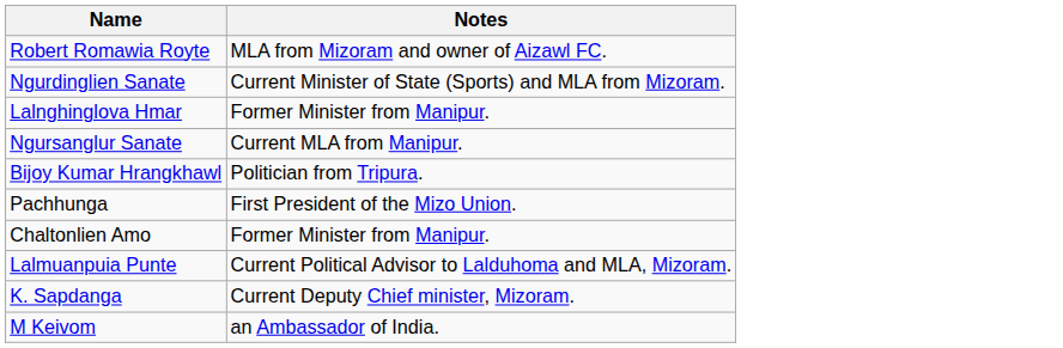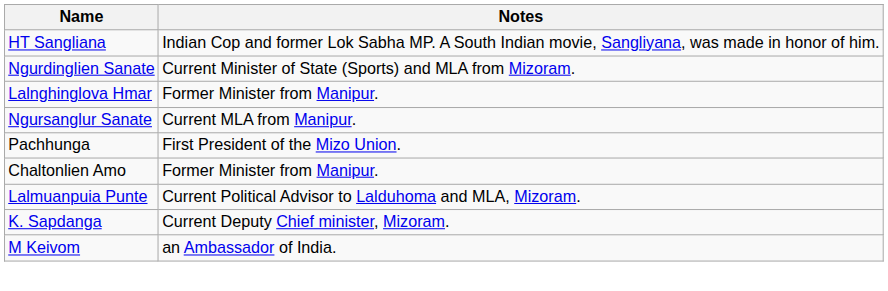+ row: HT Sangliana | Indian Cop and former Lok Sabha MP. A South Indian movie, Sangliyana, was made in honor of him.
- row: Robert Romawia Royte | MLA from Mizoram and owner of Aizawl FC.
- row: Bijoy Kumar Hrangkhawl | Politician from Tripura.
